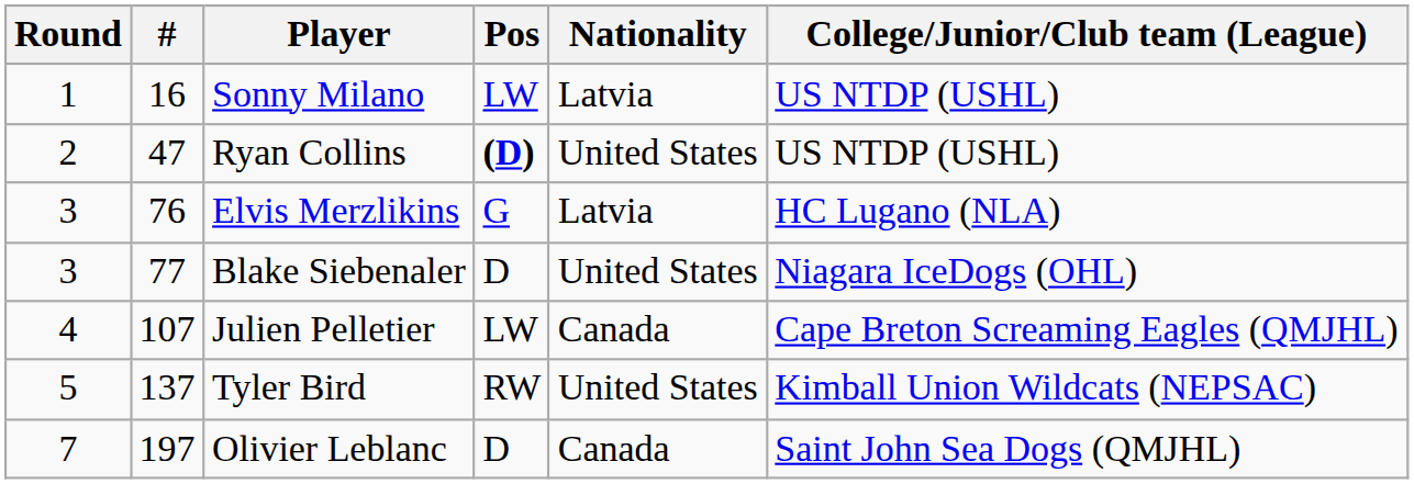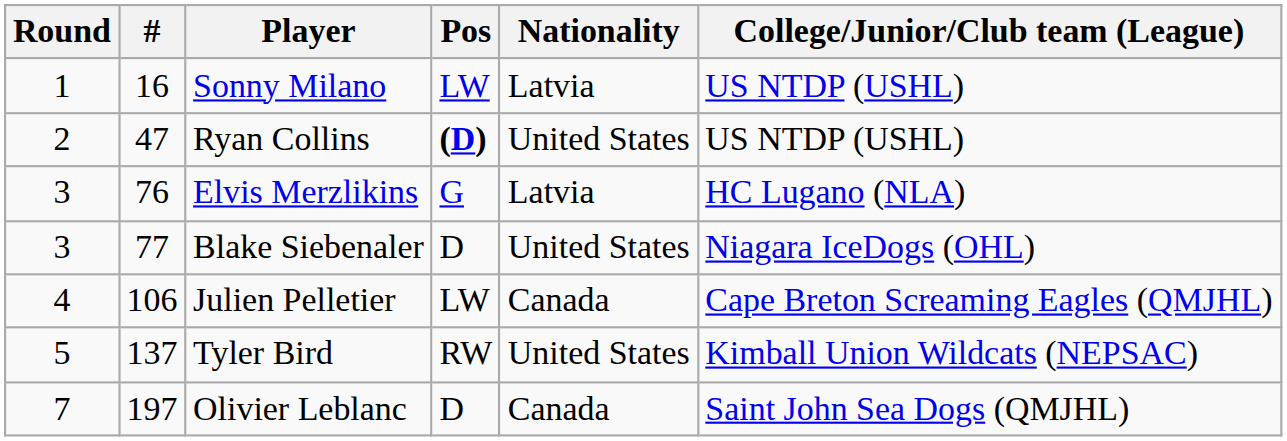Julien Pelletier | #: 107 -> 106
